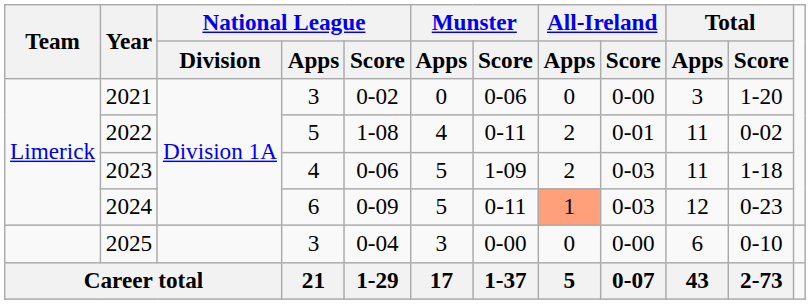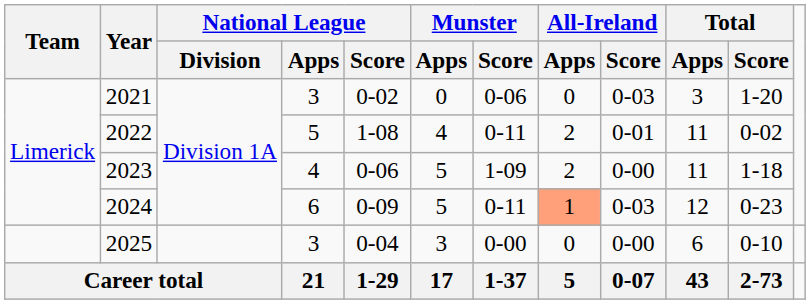2021 | All-Ireland / Score: 0-00 -> 0-03
2023 | All-Ireland / Score: 0-03 -> 0-00
